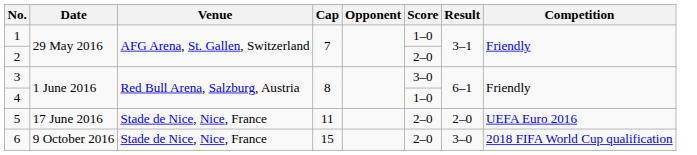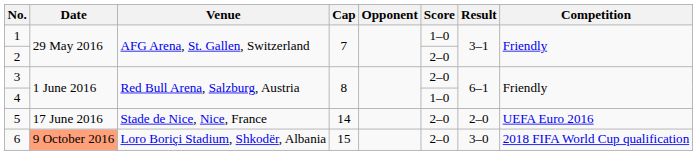3 | Score: 3–0 -> 2–0
5 | Cap: 11 -> 14
6 | Date: no background -> lightsalmon background
6 | Venue: Stade de Nice, Nice, France -> Loro Boriçi Stadium, Shkodër, Albania
